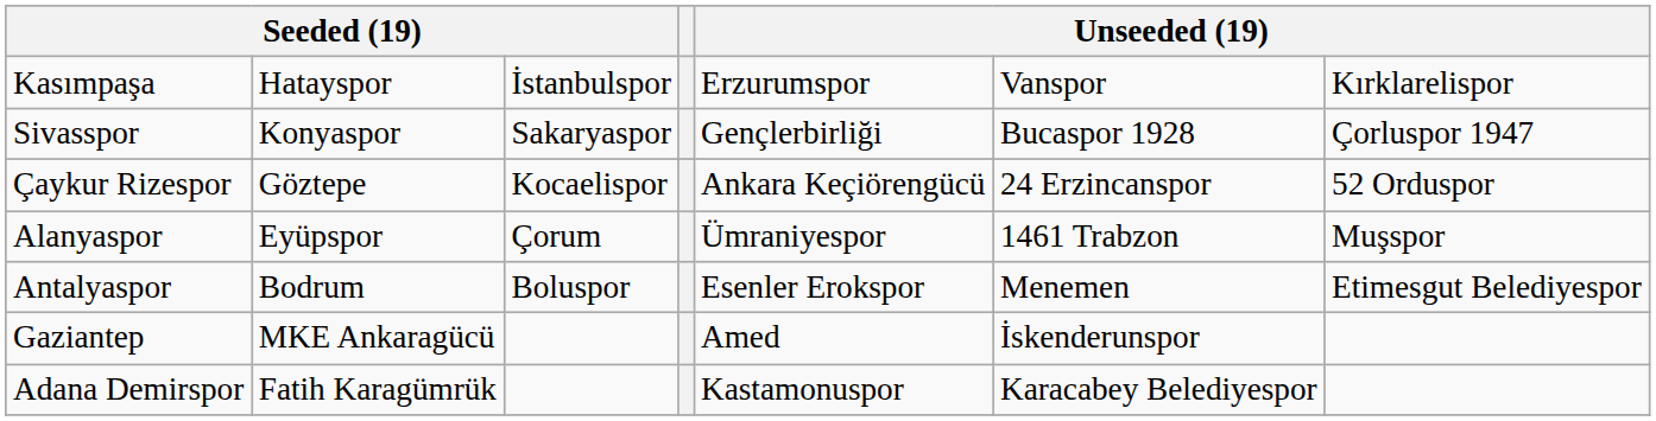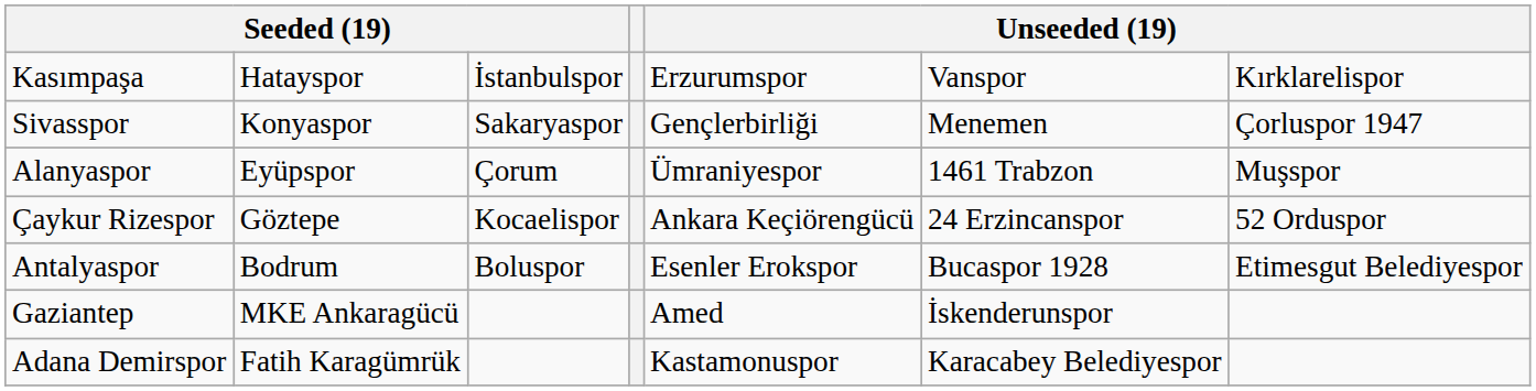Sivasspor | column 6: Bucaspor 1928 -> Menemen
rows swapped: Alanyaspor <-> Çaykur Rizespor
Antalyaspor | column 6: Menemen -> Bucaspor 1928
